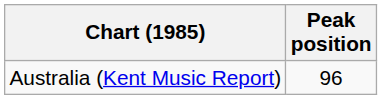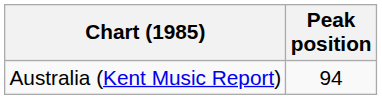Australia (Kent Music Report) | Peak position: 96 -> 94
